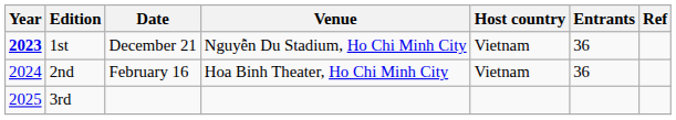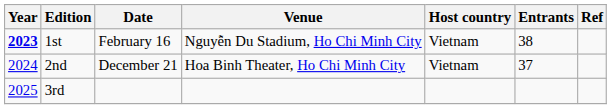1st | Date: December 21 -> February 16
1st | Entrants: 36 -> 38
2nd | Date: February 16 -> December 21
2nd | Entrants: 36 -> 37
